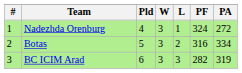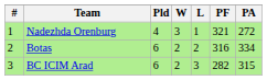Nadezhda Orenburg | PF: 324 -> 321
Botas | Pld: 5 -> 6
Botas | W: 3 -> 2
BC ICIM Arad | W: 3 -> 2
BC ICIM Arad | PA: 319 -> 315
